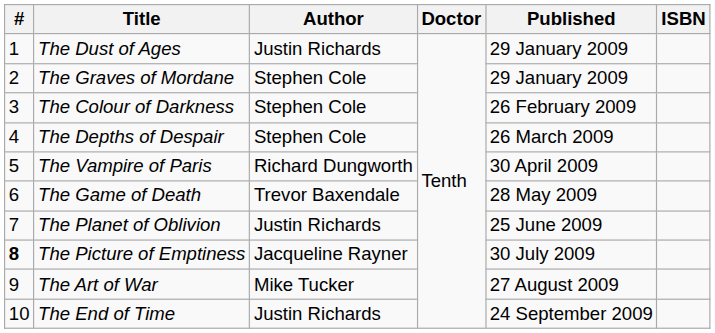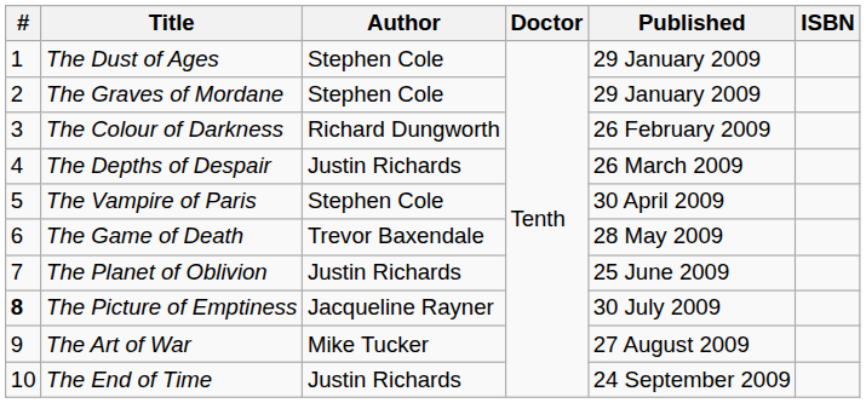The Dust of Ages | Author: Justin Richards -> Stephen Cole
The Colour of Darkness | Author: Stephen Cole -> Richard Dungworth
The Depths of Despair | Author: Stephen Cole -> Justin Richards
The Vampire of Paris | Author: Richard Dungworth -> Stephen Cole
